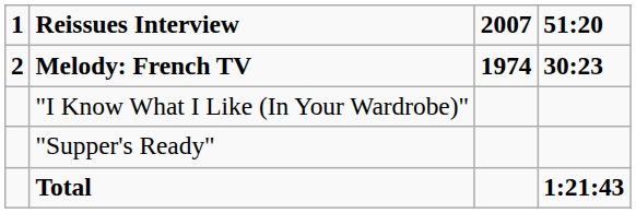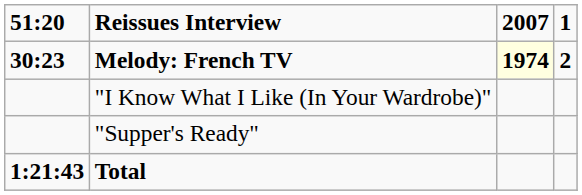columns swapped: 1 <-> 51:20
Melody: French TV | 2007: no background -> lightyellow background
